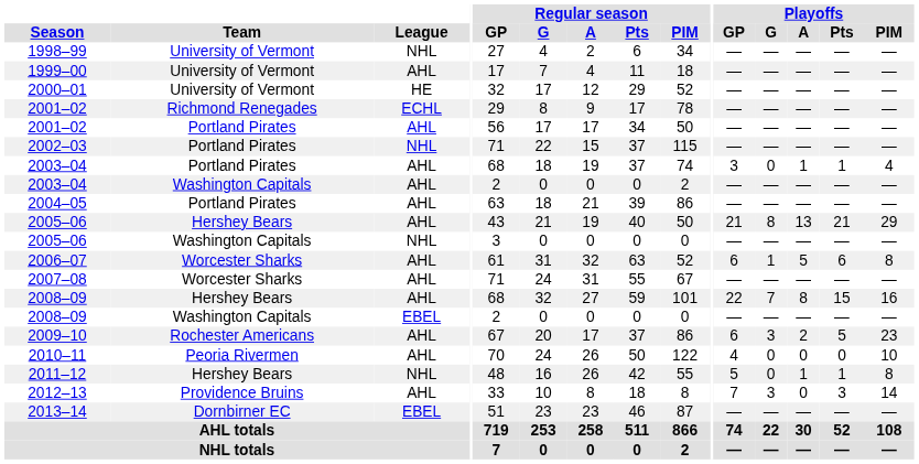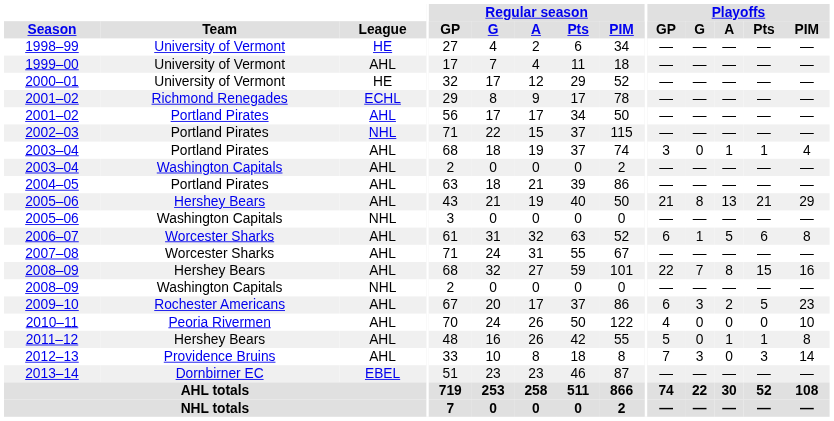1998–99 | League: NHL -> HE
2008–09 / Washington Capitals | League: EBEL -> NHL
2011–12 | League: NHL -> AHL
